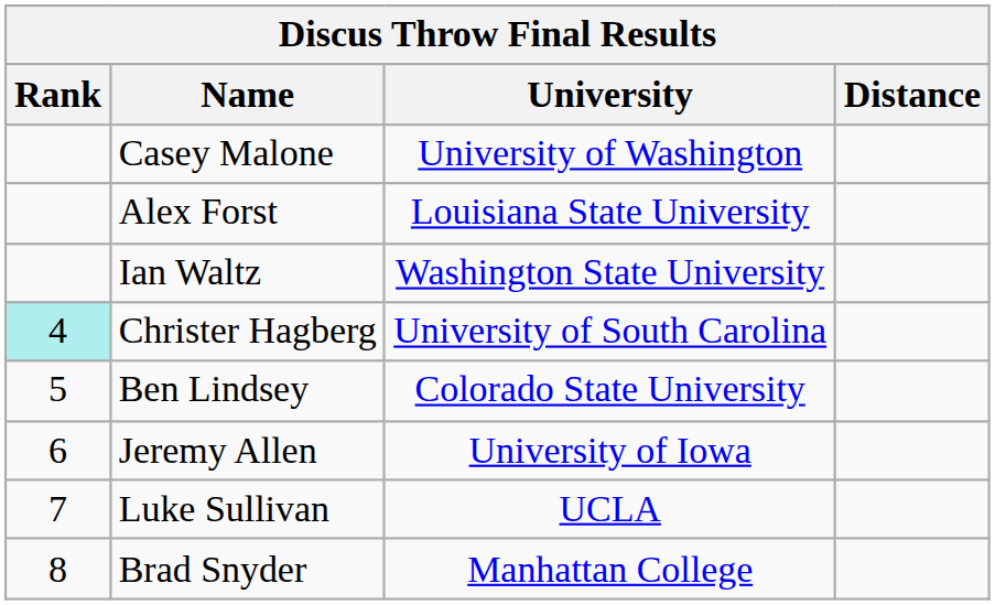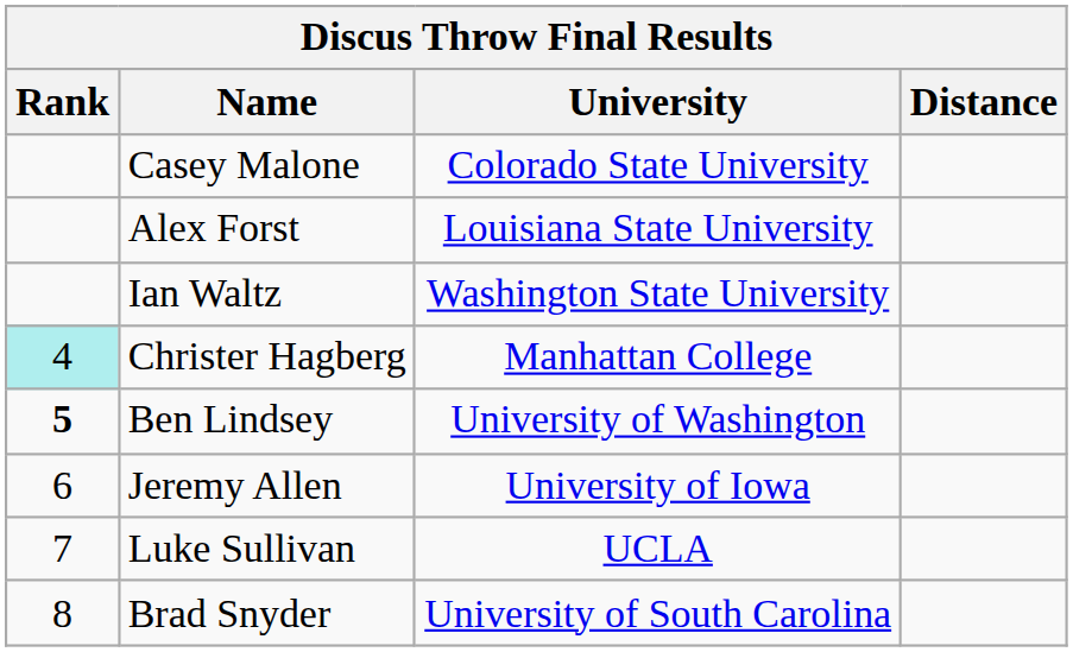Casey Malone | University: University of Washington -> Colorado State University
Christer Hagberg | University: University of South Carolina -> Manhattan College
Ben Lindsey | Rank: normal -> bold
Ben Lindsey | University: Colorado State University -> University of Washington
Brad Snyder | University: Manhattan College -> University of South Carolina
